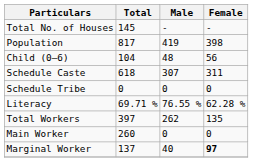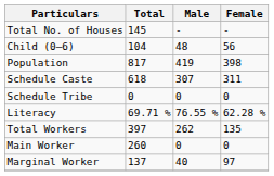rows swapped: Population <-> Child (0–6)
Marginal Worker | Female: bold -> normal
